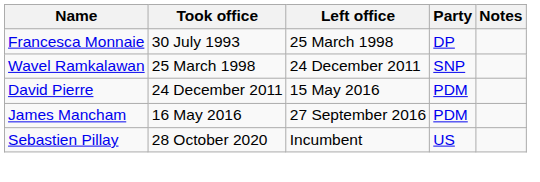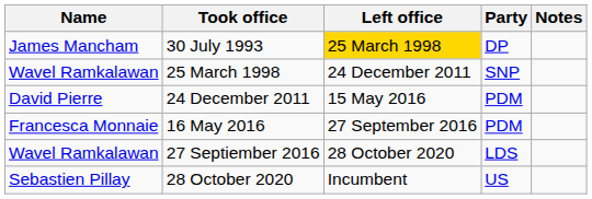30 July 1993 | Name: Francesca Monnaie -> James Mancham
30 July 1993 | Left office: no background -> gold background
16 May 2016 | Name: James Mancham -> Francesca Monnaie
+ row: Wavel Ramkalawan | 27 Septiember 2016 | 28 October 2020 | LDS
